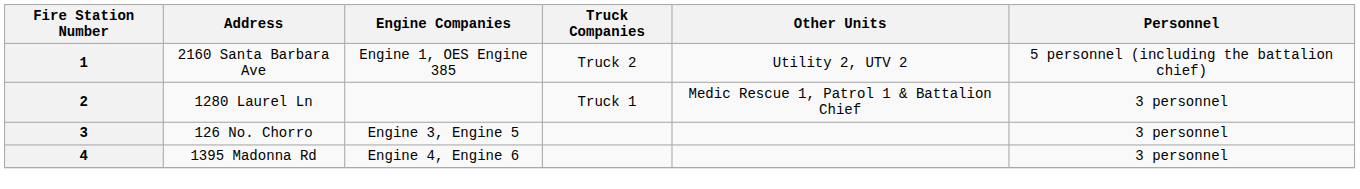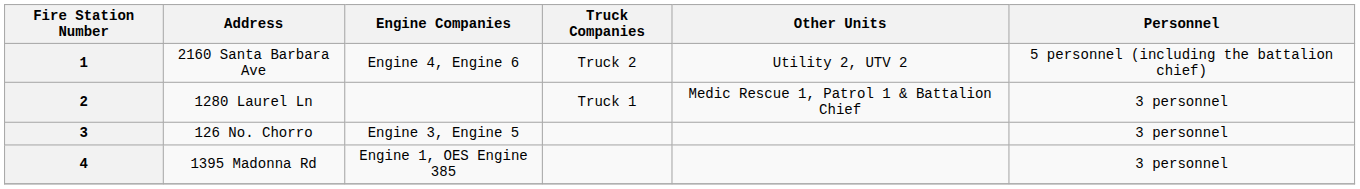1 | Engine Companies: Engine 1, OES Engine 385 -> Engine 4, Engine 6
4 | Engine Companies: Engine 4, Engine 6 -> Engine 1, OES Engine 385
